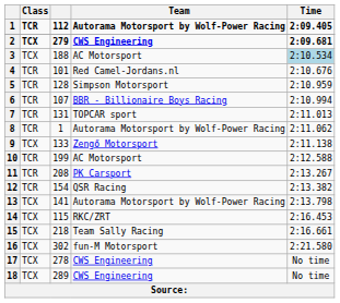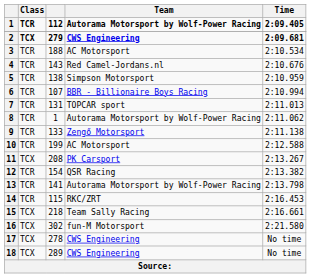3 | Class: TCX -> TCR
3 | Time: lightblue background -> no background
4 | column 3: 101 -> 143
5 | column 3: 128 -> 138
9 | Class: TCX -> TCR
11 | Class: TCR -> TCX
13 | Class: TCX -> TCR
14 | Class: TCX -> TCR
